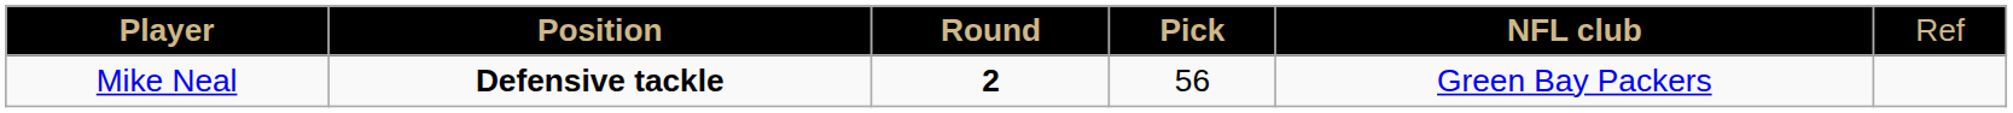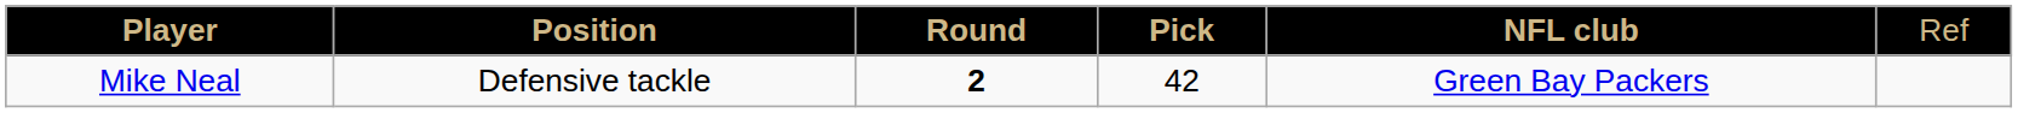Mike Neal | column 2: bold -> normal
Mike Neal | column 4: 56 -> 42
